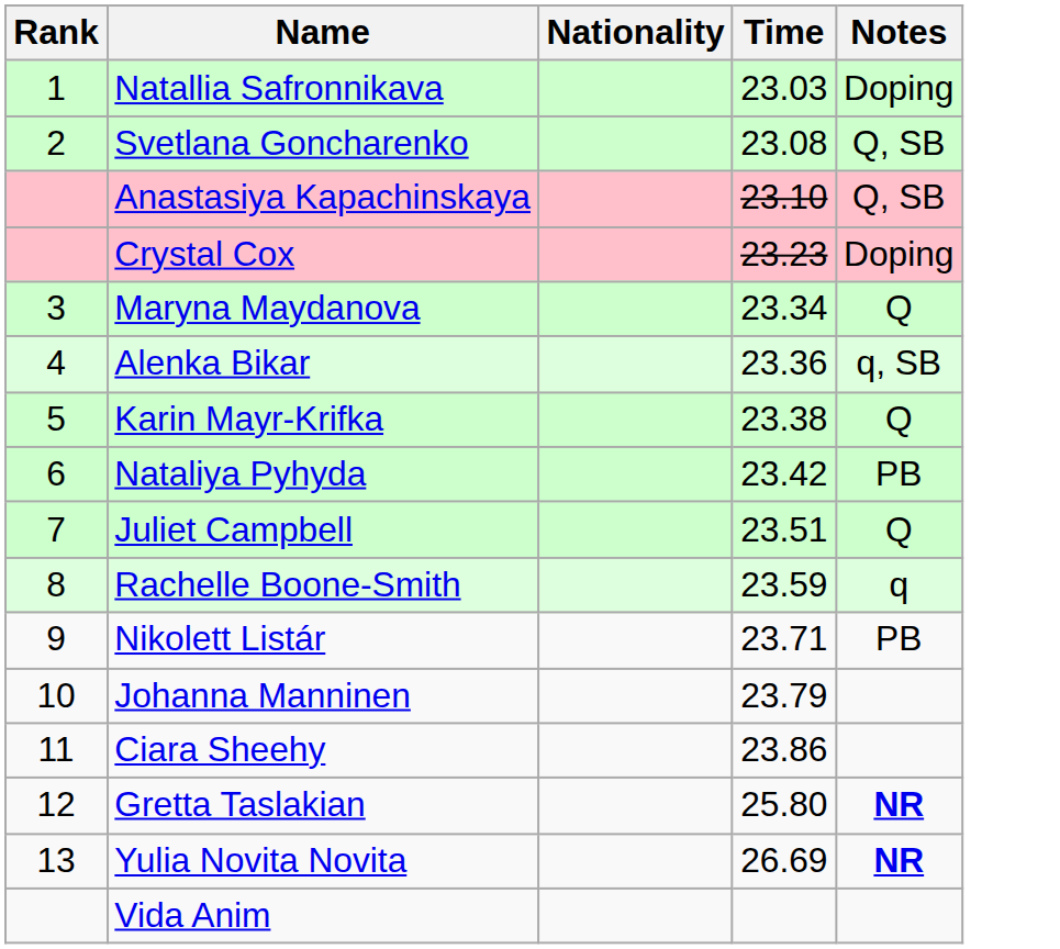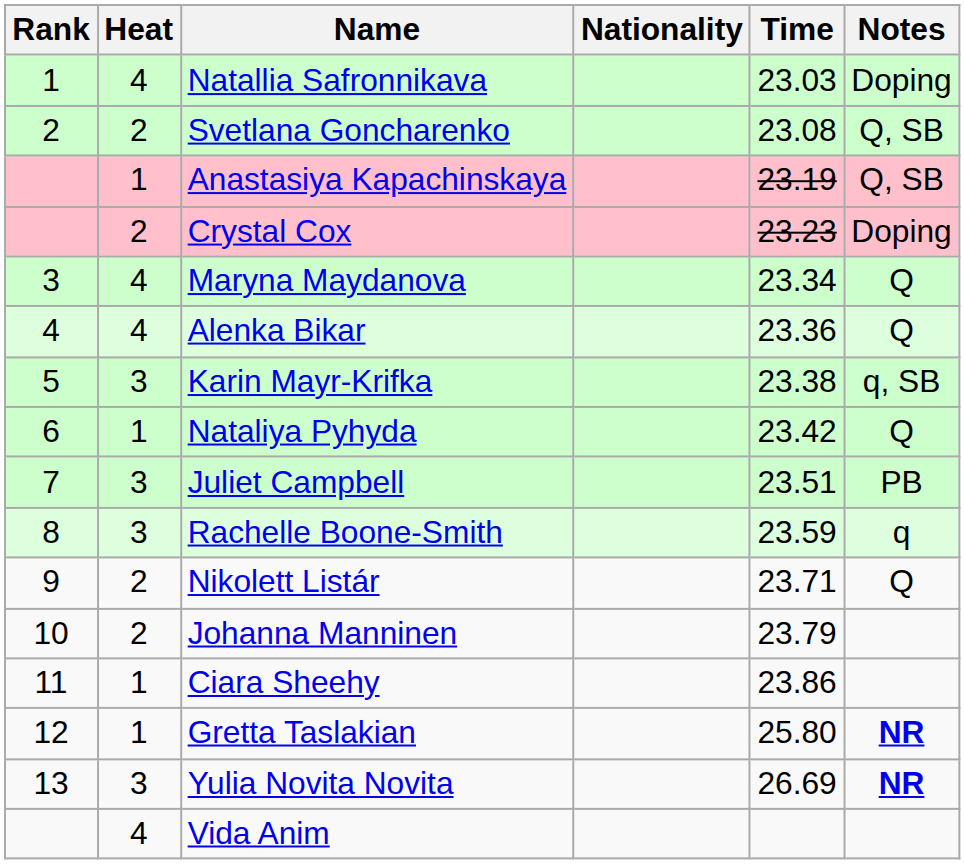+ column: Heat | 4 | 2 | 1 | 2 | 4 | 4 | 3 | 1 | 3 | 3 | 2 | 2 | 1 | 1 | 3 | 4
Anastasiya Kapachinskaya | Time: 23.10 -> 23.19
Alenka Bikar | Notes: q, SB -> Q
Karin Mayr-Krifka | Notes: Q -> q, SB
Nataliya Pyhyda | Notes: PB -> Q
Juliet Campbell | Notes: Q -> PB
Nikolett Listár | Notes: PB -> Q
